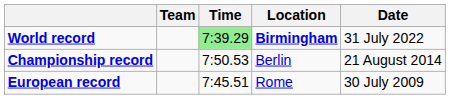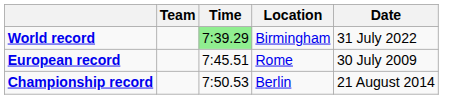World record | Location: bold -> normal
rows swapped: European record <-> Championship record
